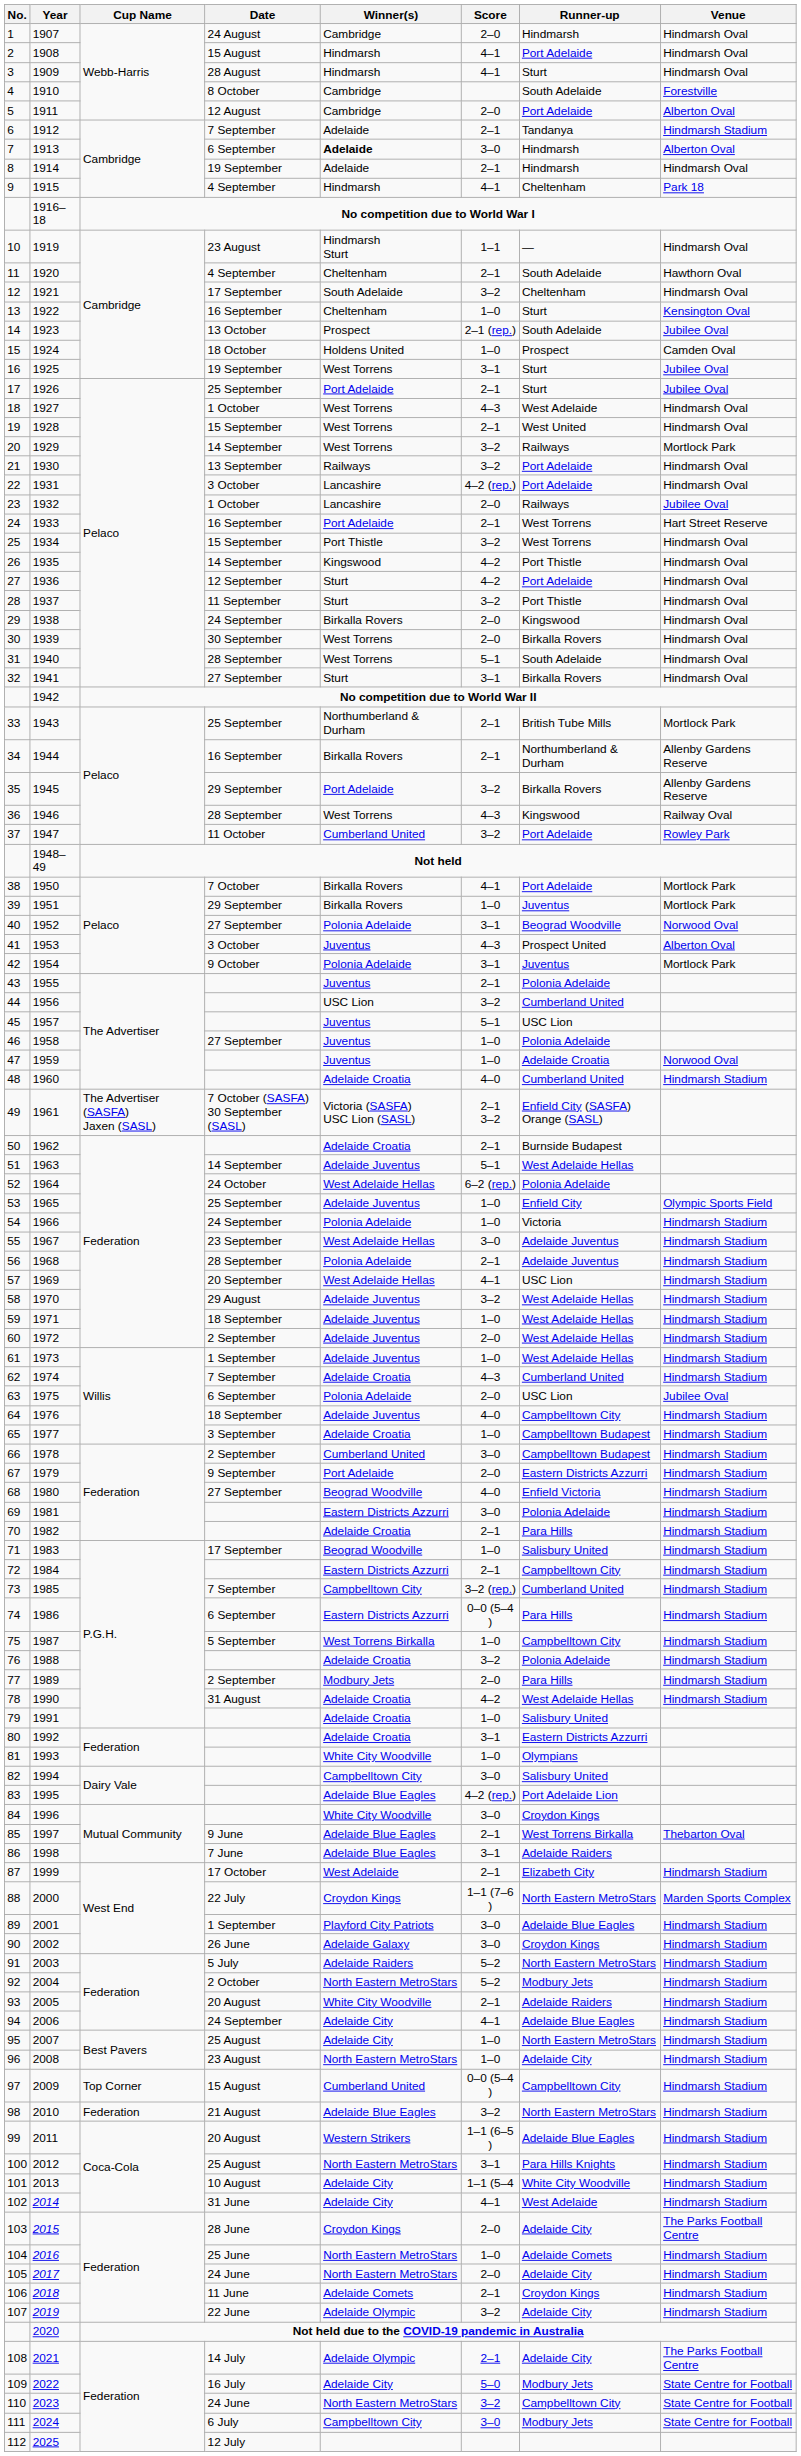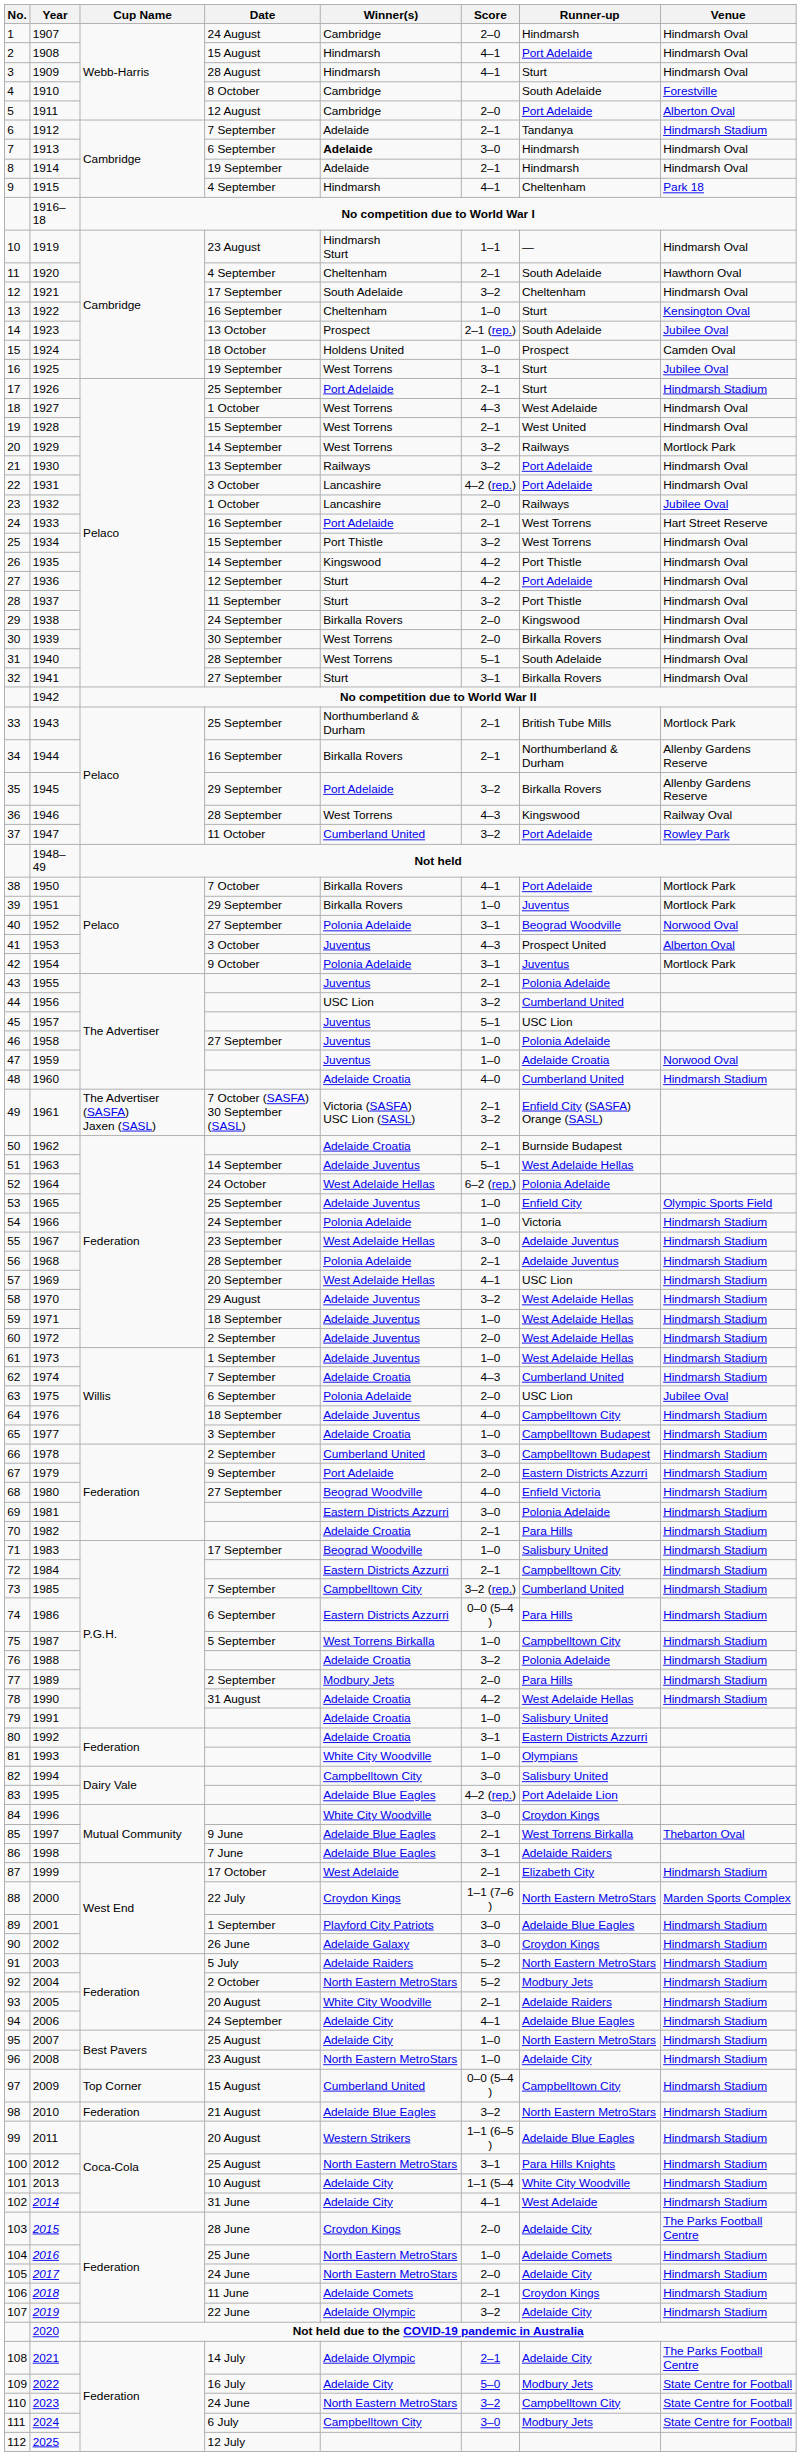1913 | Venue: Alberton Oval -> Hindmarsh Oval
1926 | Venue: Jubilee Oval -> Hindmarsh Stadium
